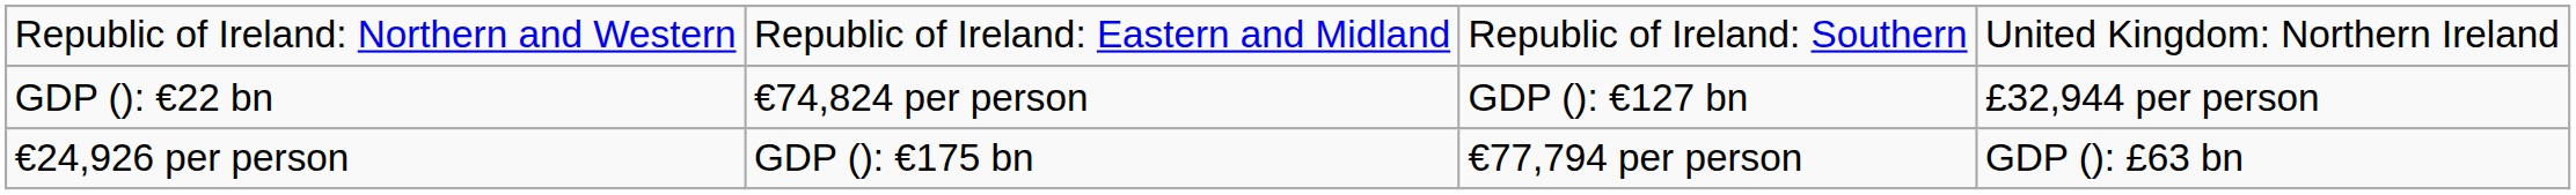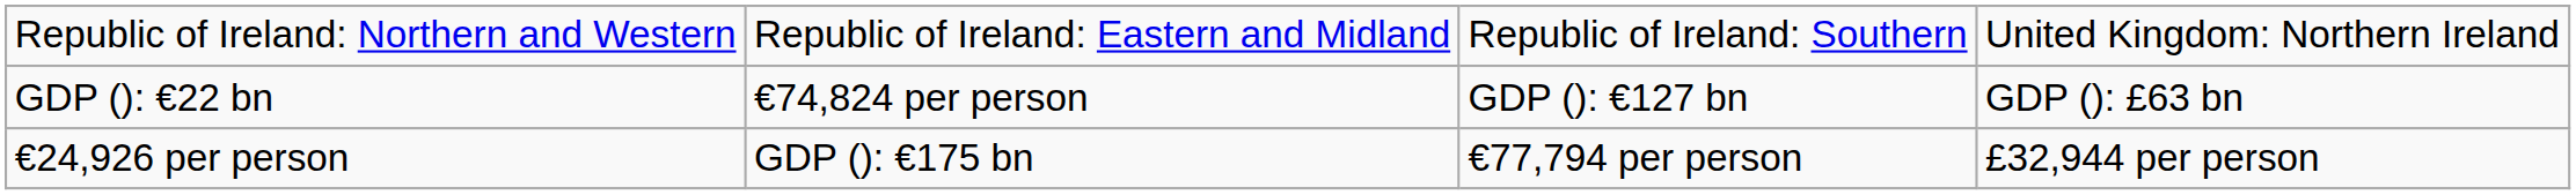GDP (): €22 bn | column 4: £32,944 per person -> GDP (): £63 bn
€24,926 per person | column 4: GDP (): £63 bn -> £32,944 per person
